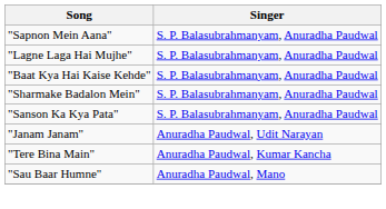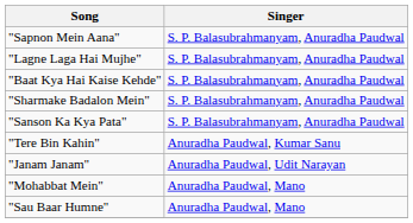+ row: "Tere Bin Kahin" | Anuradha Paudwal, Kumar Sanu
- row: "Tere Bina Main" | Anuradha Paudwal, Kumar Kancha
+ row: "Mohabbat Mein" | Anuradha Paudwal, Mano
